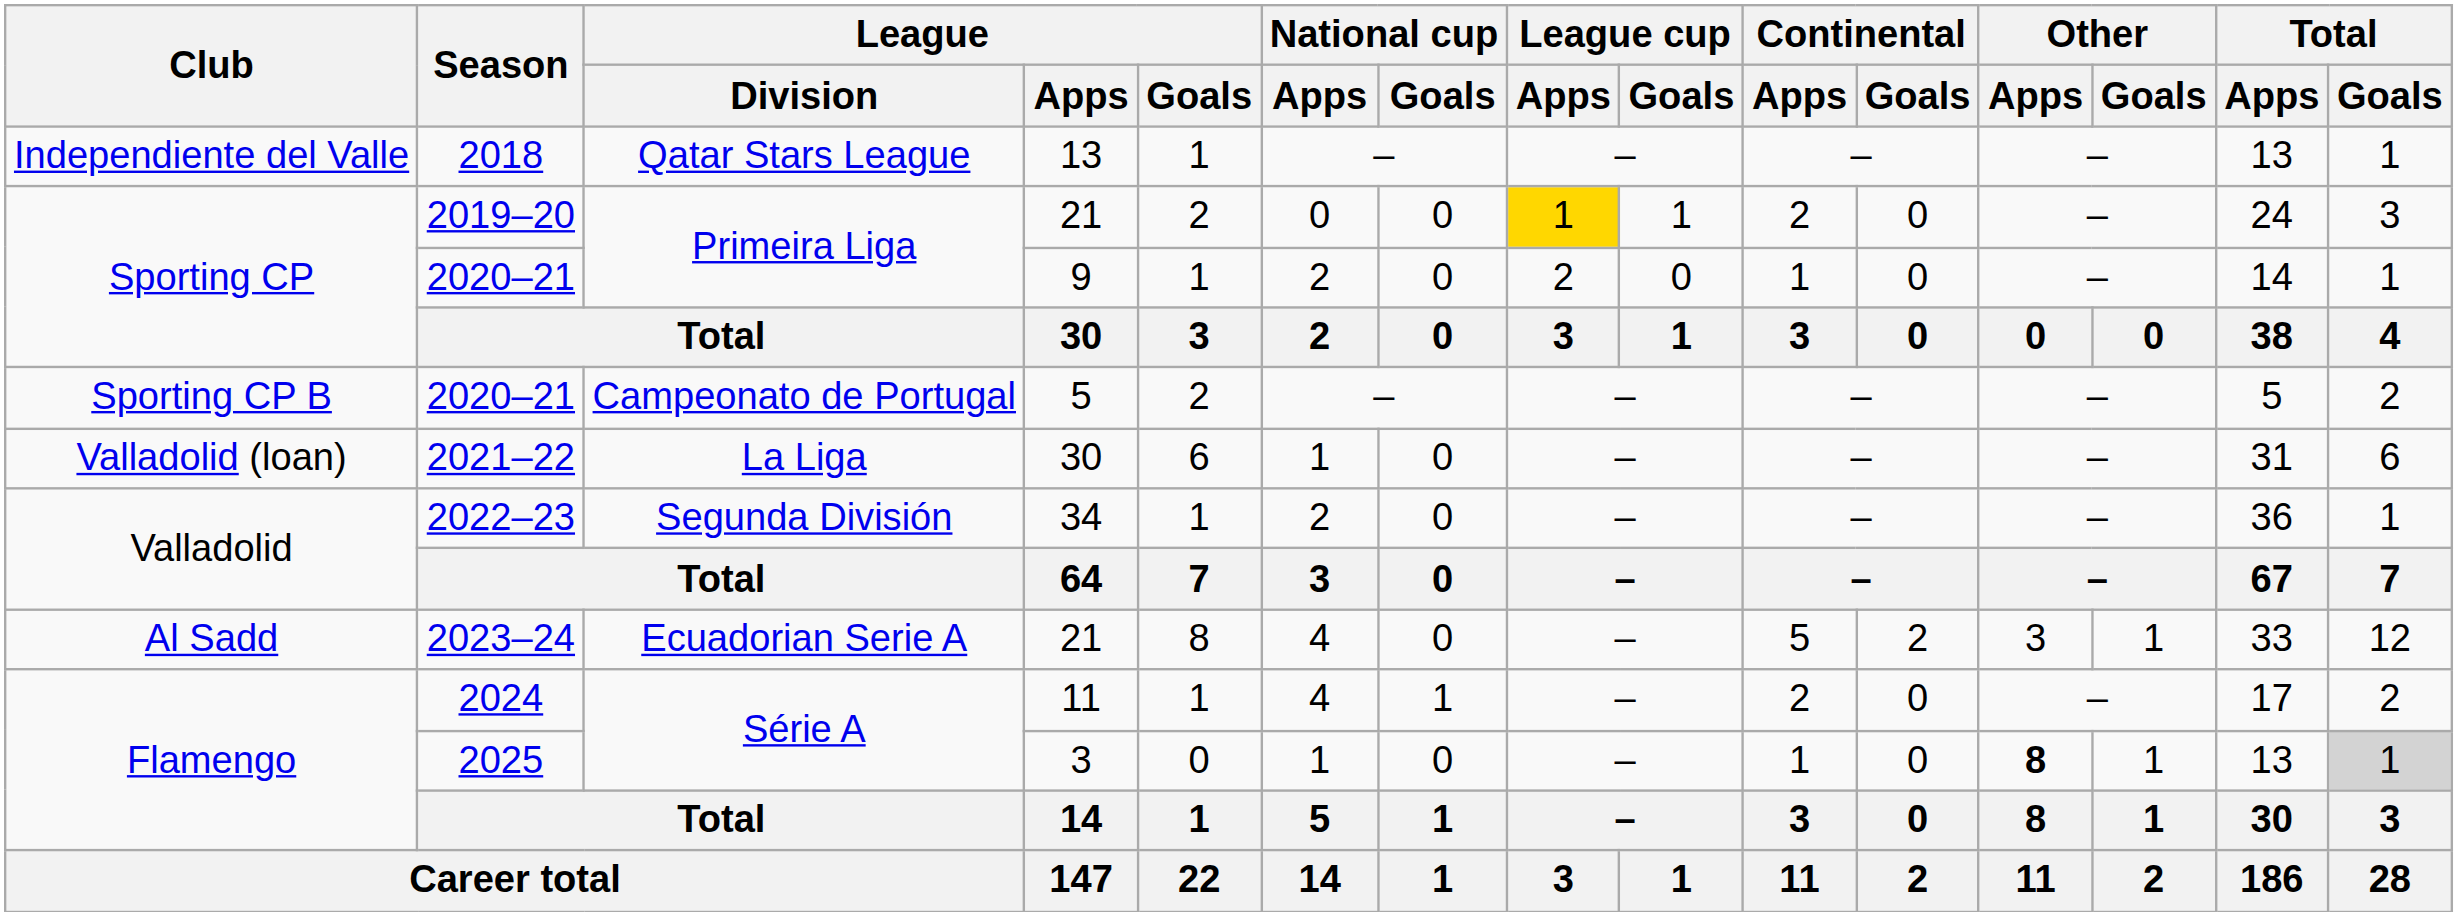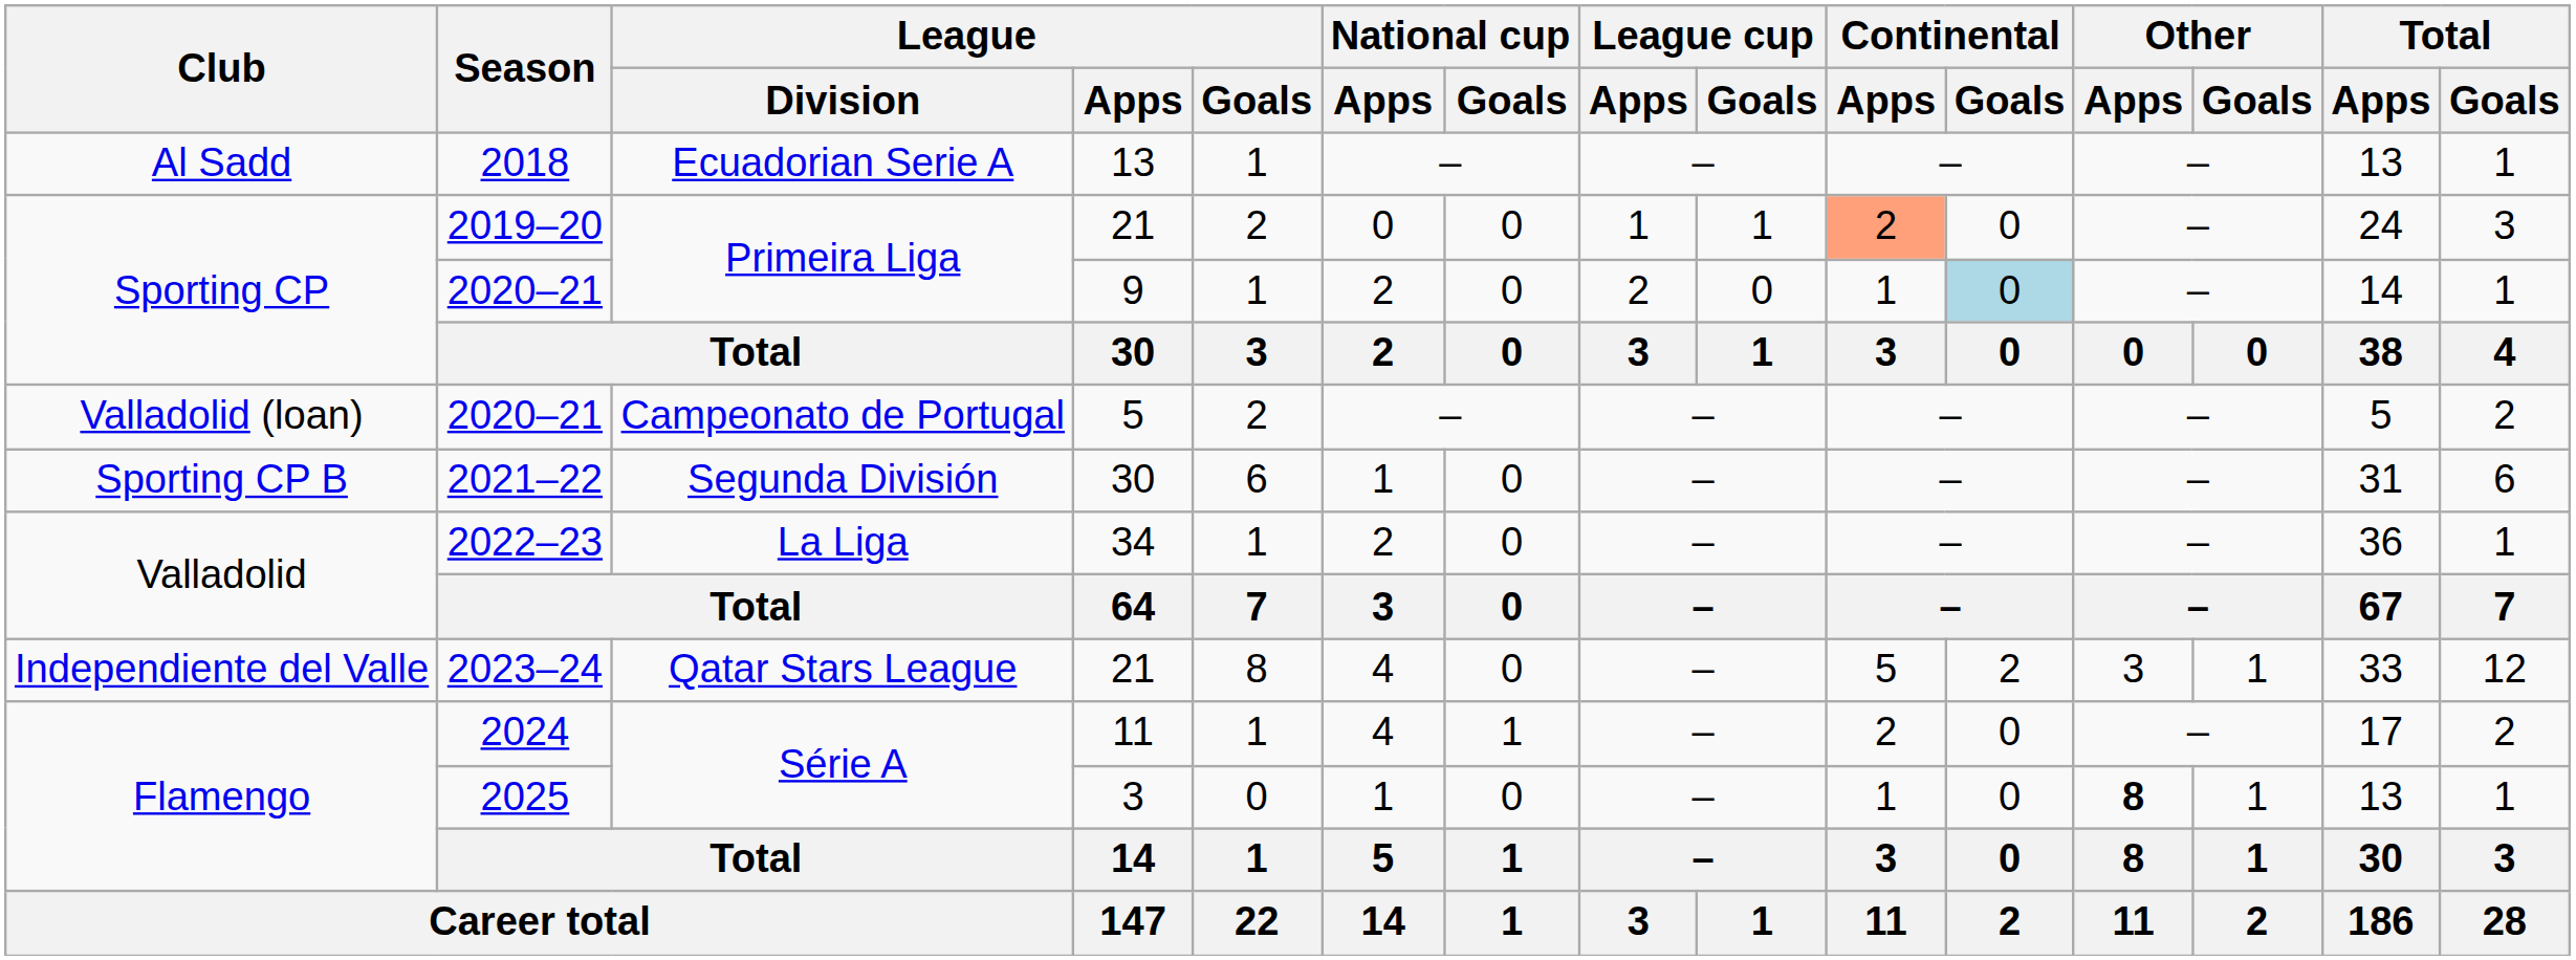2018 | Club: Independiente del Valle -> Al Sadd
2018 | League / Division: Qatar Stars League -> Ecuadorian Serie A
2019–20 | League cup / Apps: gold background -> no background
2019–20 | Continental / Apps: no background -> lightsalmon background
2020–21 / 9 | Continental / Goals: no background -> lightblue background
2020–21 / 5 | Club: Sporting CP B -> Valladolid (loan)
2021–22 | Club: Valladolid (loan) -> Sporting CP B
2021–22 | League / Division: La Liga -> Segunda División
2022–23 | League / Division: Segunda División -> La Liga
2023–24 | Club: Al Sadd -> Independiente del Valle
2023–24 | League / Division: Ecuadorian Serie A -> Qatar Stars League
2025 | Total / Goals: lightgrey background -> no background
